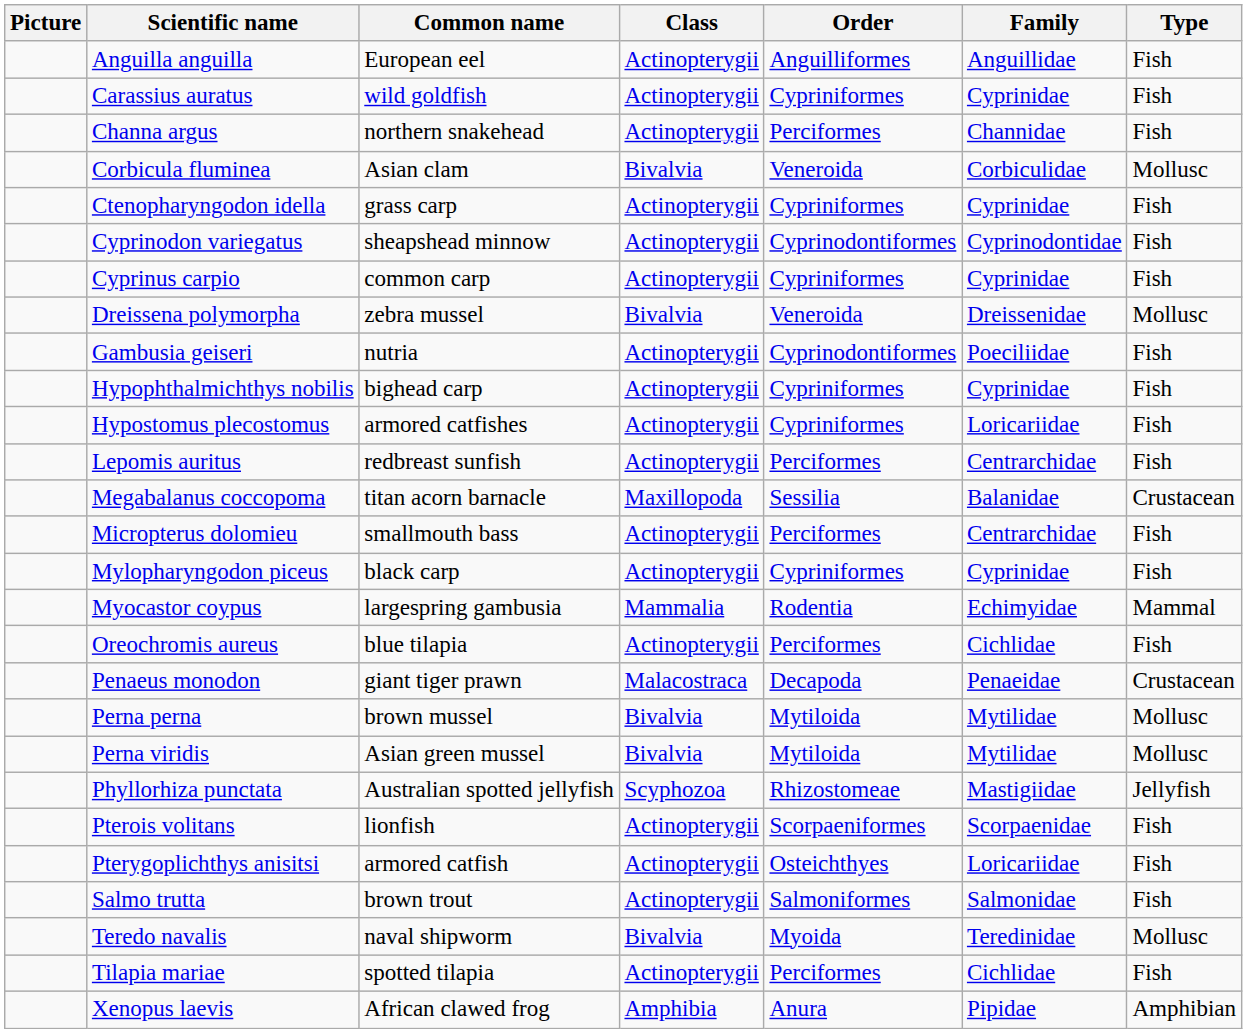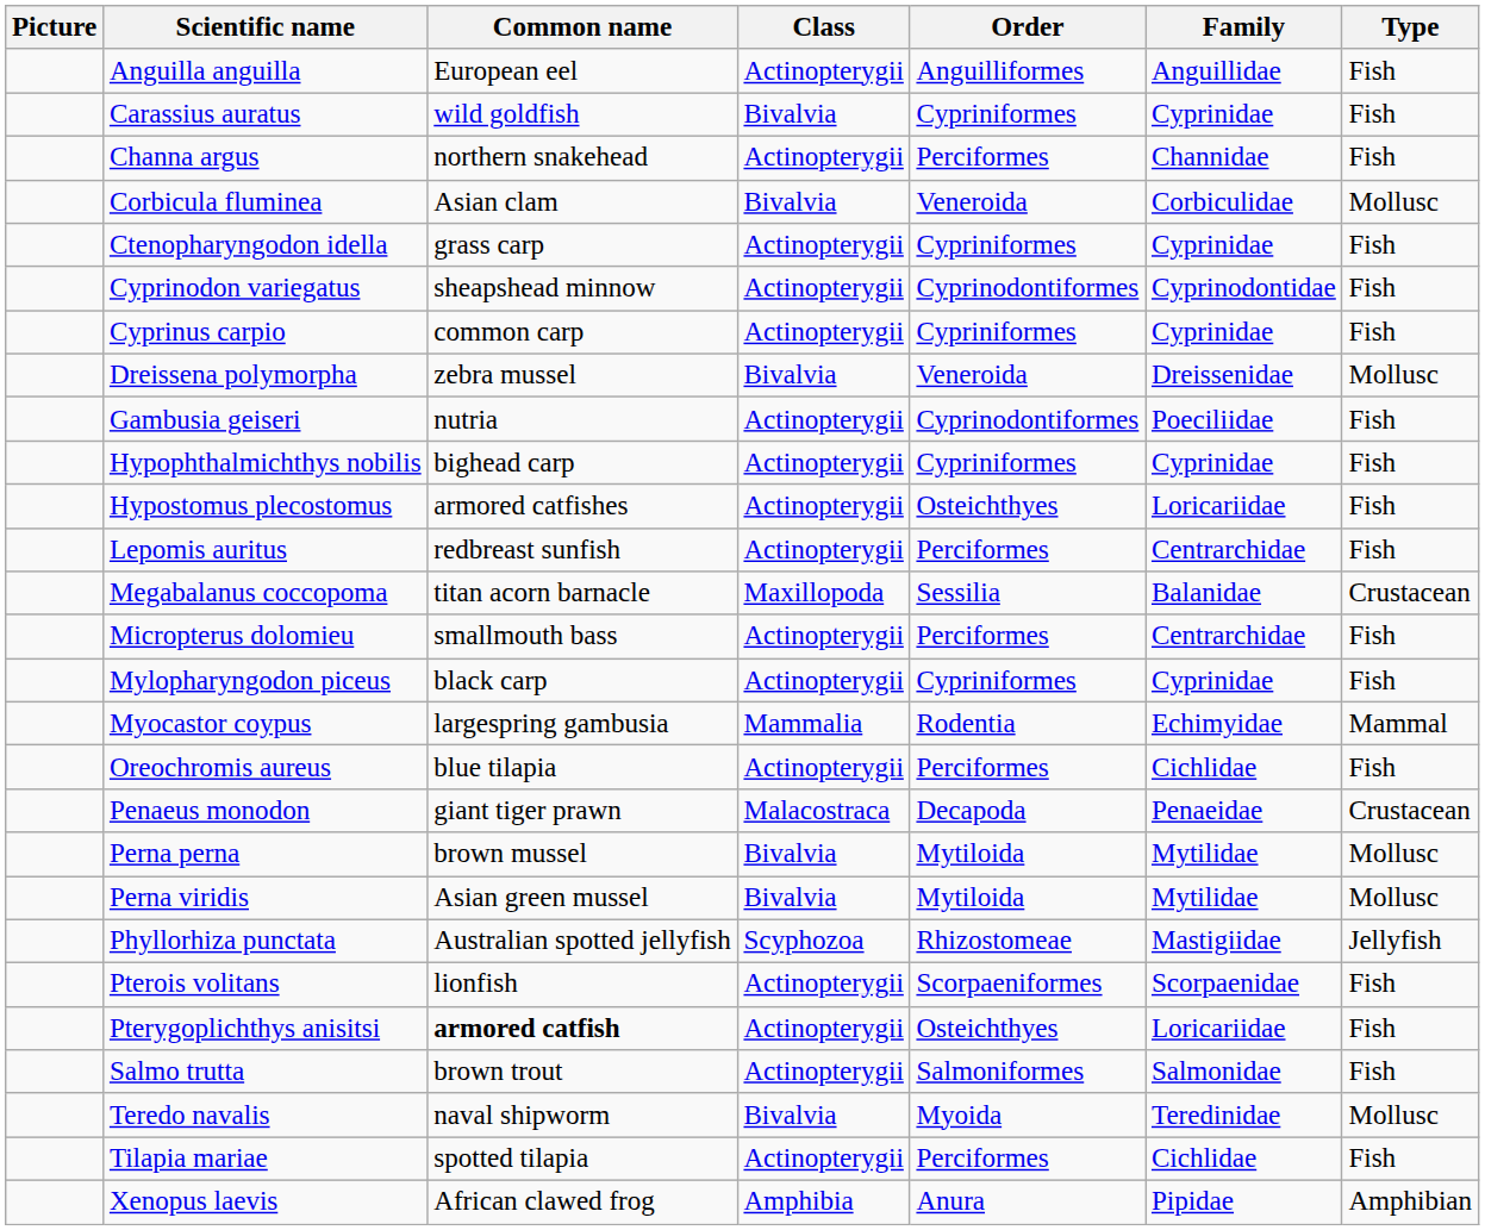Carassius auratus | Class: Actinopterygii -> Bivalvia
Hypostomus plecostomus | Order: Cypriniformes -> Osteichthyes
Pterygoplichthys anisitsi | Common name: normal -> bold
